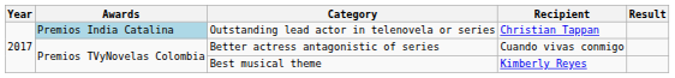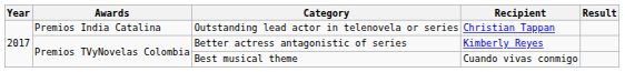Outstanding lead actor in telenovela or series | Awards: lightblue background -> no background
Better actress antagonistic of series | Recipient: Cuando vivas conmigo -> Kimberly Reyes
Best musical theme | Recipient: Kimberly Reyes -> Cuando vivas conmigo
